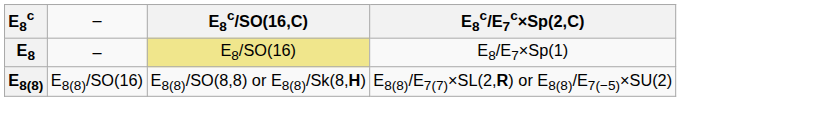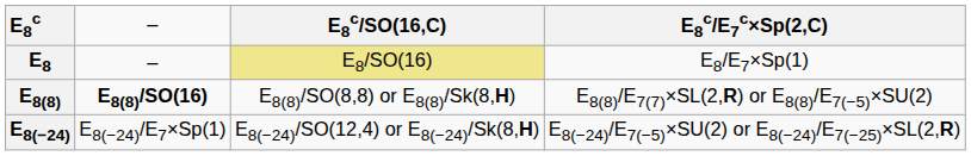E8(8) | column 2: normal -> bold
+ row: E8(−24) | E8(−24)/E7×Sp(1) | E8(−24)/SO(12,4) or E8(−24)/Sk(8,H) | E8(−24)/E7(−5)×SU(2) or E8(−24)/E7(−25)×SL(2,R)
